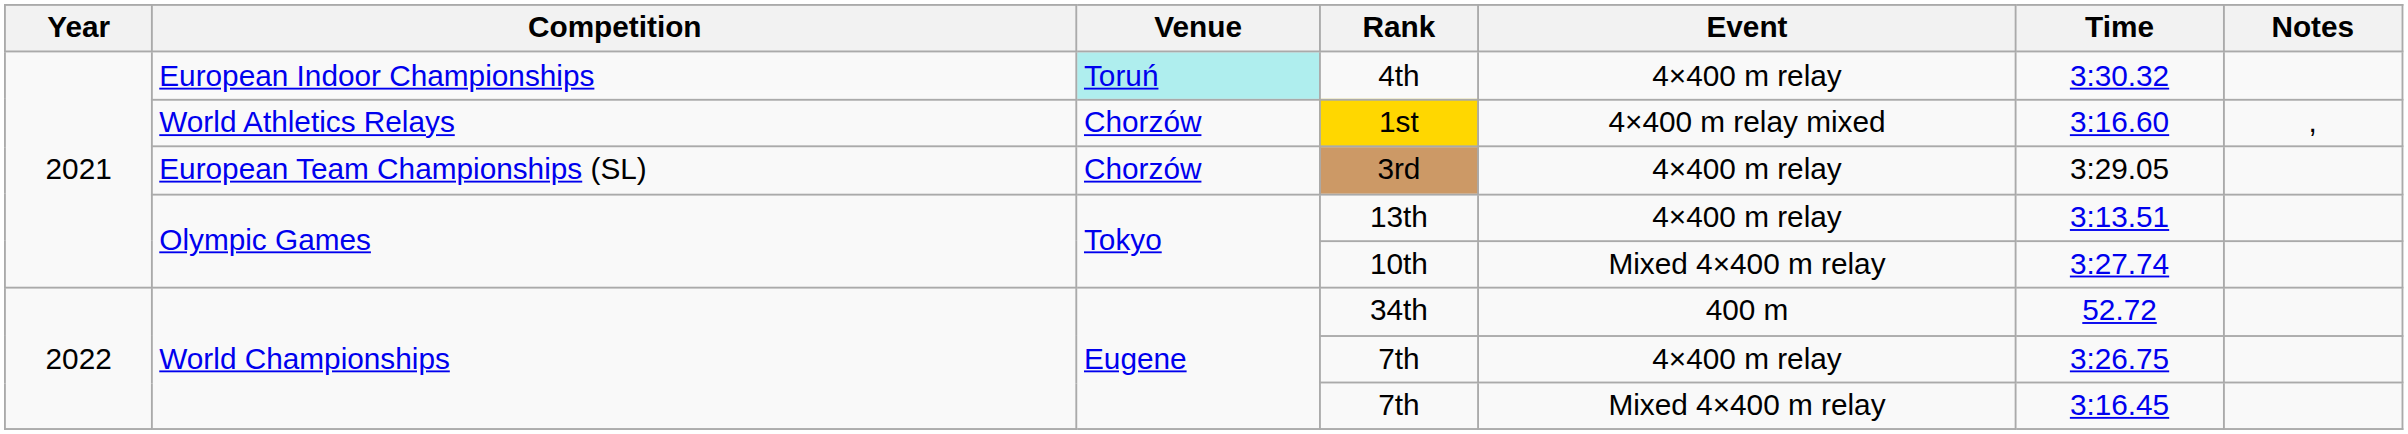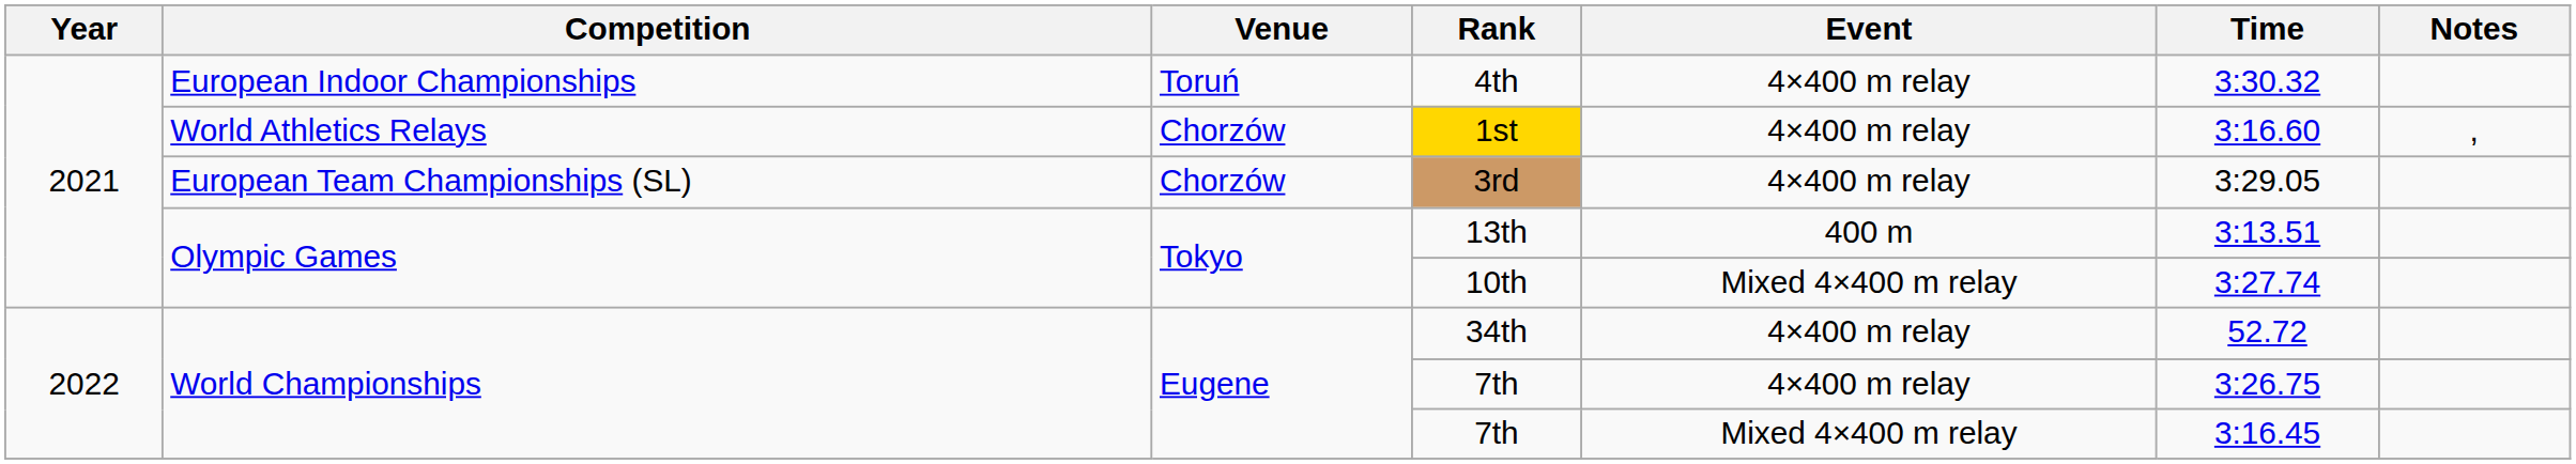4th | Venue: paleturquoise background -> no background
1st | Event: 4×400 m relay mixed -> 4×400 m relay
13th | Event: 4×400 m relay -> 400 m
34th | Event: 400 m -> 4×400 m relay
